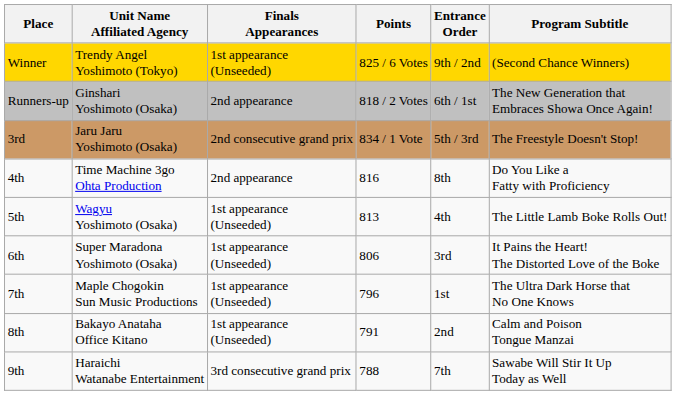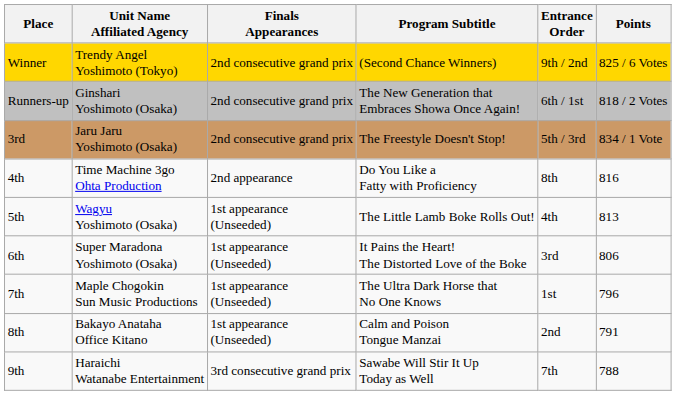columns swapped: Program Subtitle <-> Points
Winner | Finals Appearances: 1st appearance (Unseeded) -> 2nd consecutive grand prix
Runners-up | Finals Appearances: 2nd appearance -> 2nd consecutive grand prix
